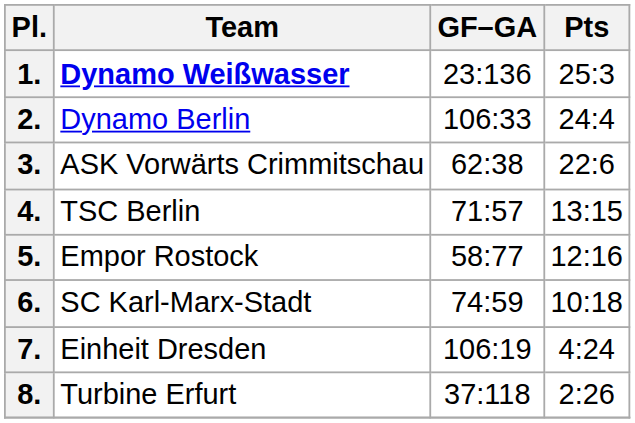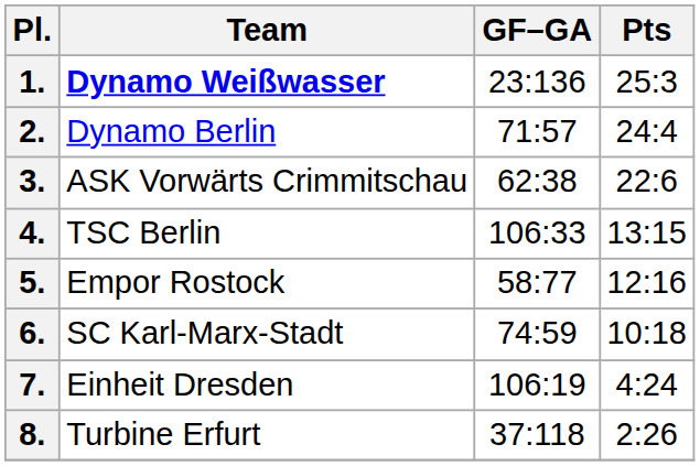2. | GF–GA: 106:33 -> 71:57
4. | GF–GA: 71:57 -> 106:33
